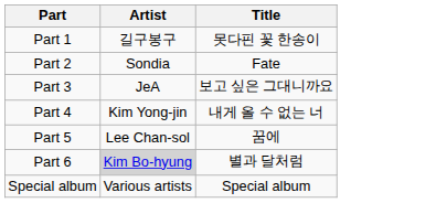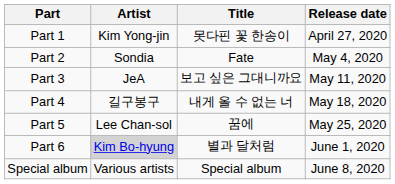+ column: Release date | April 27, 2020 | May 4, 2020 | May 11, 2020 | May 18, 2020 | May 25, 2020 | June 1, 2020 | June 8, 2020
Part 1 | Artist: 길구봉구 -> Kim Yong-jin
Part 4 | Artist: Kim Yong-jin -> 길구봉구
